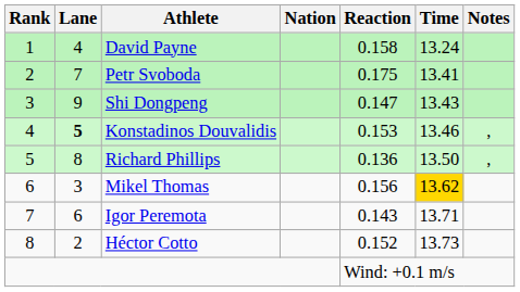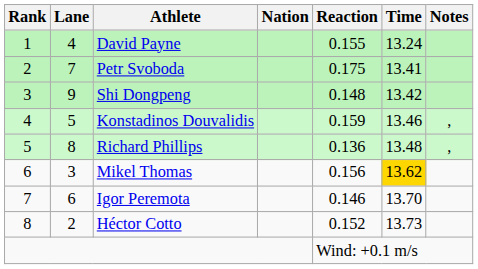David Payne | Reaction: 0.158 -> 0.155
Shi Dongpeng | Reaction: 0.147 -> 0.148
Shi Dongpeng | Time: 13.43 -> 13.42
Konstadinos Douvalidis | Lane: bold -> normal
Konstadinos Douvalidis | Reaction: 0.153 -> 0.159
Richard Phillips | Time: 13.50 -> 13.48
Igor Peremota | Reaction: 0.143 -> 0.146
Igor Peremota | Time: 13.71 -> 13.70
